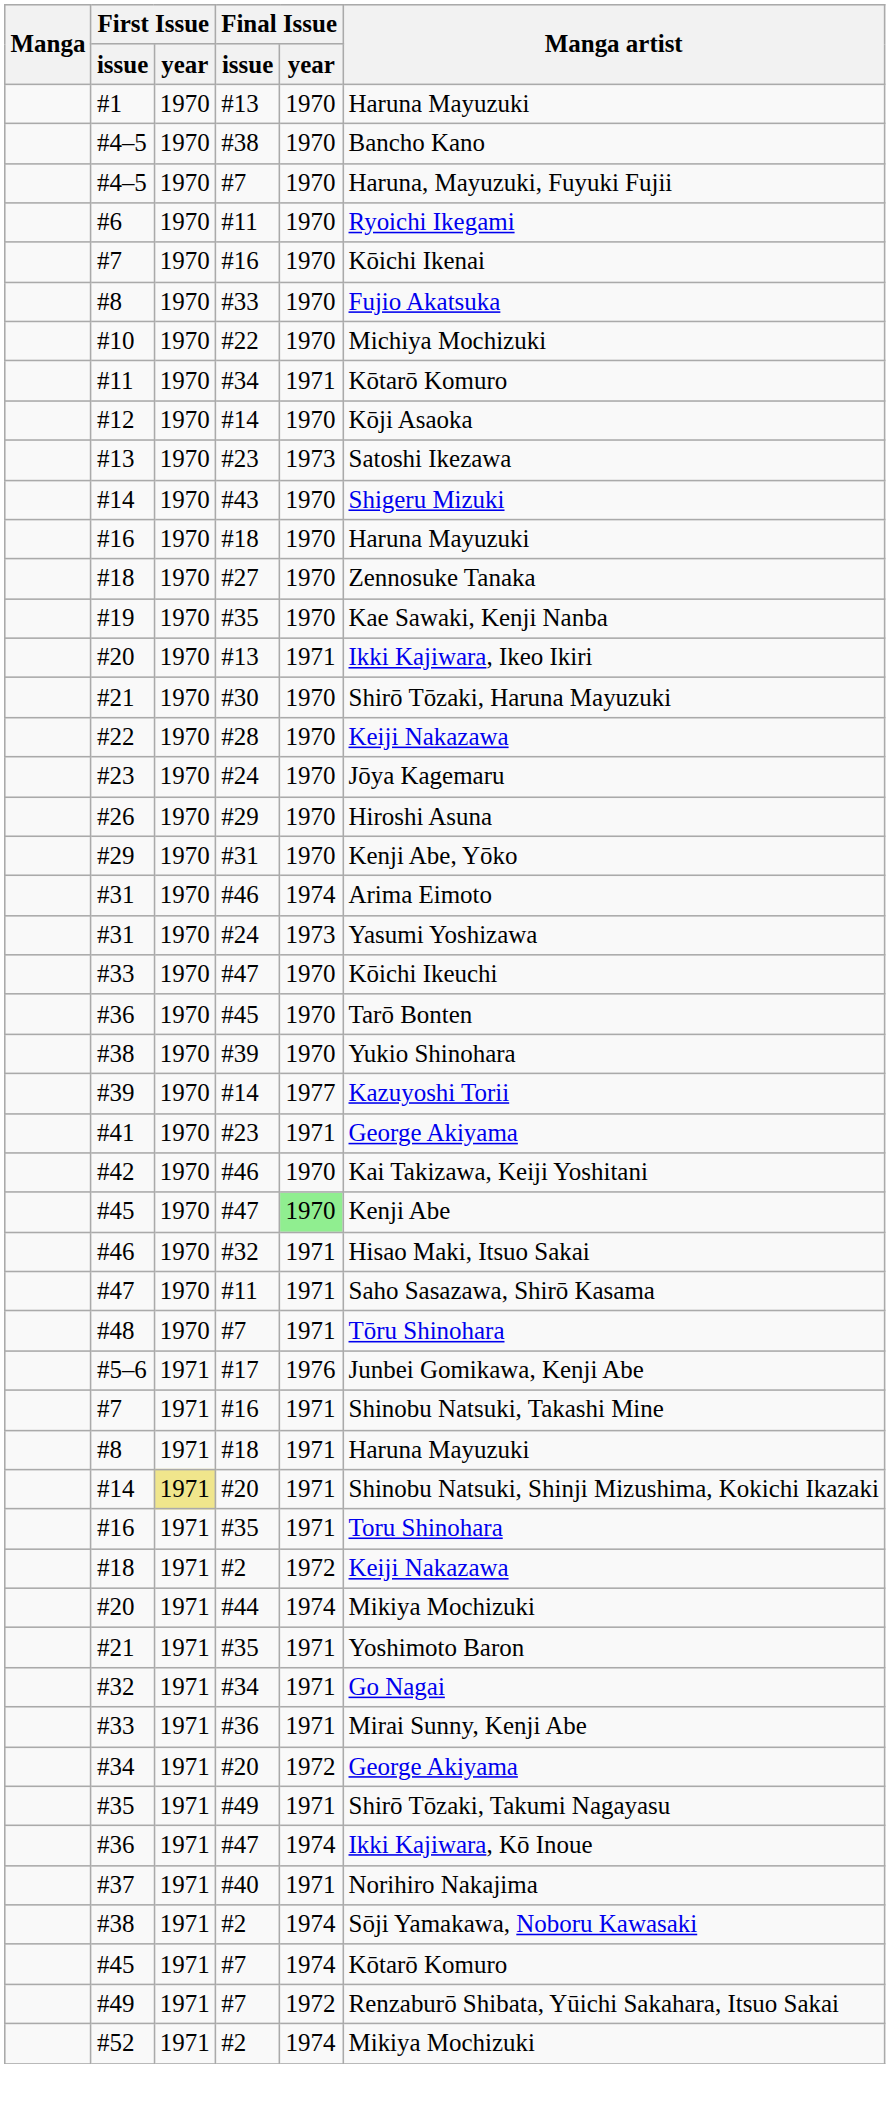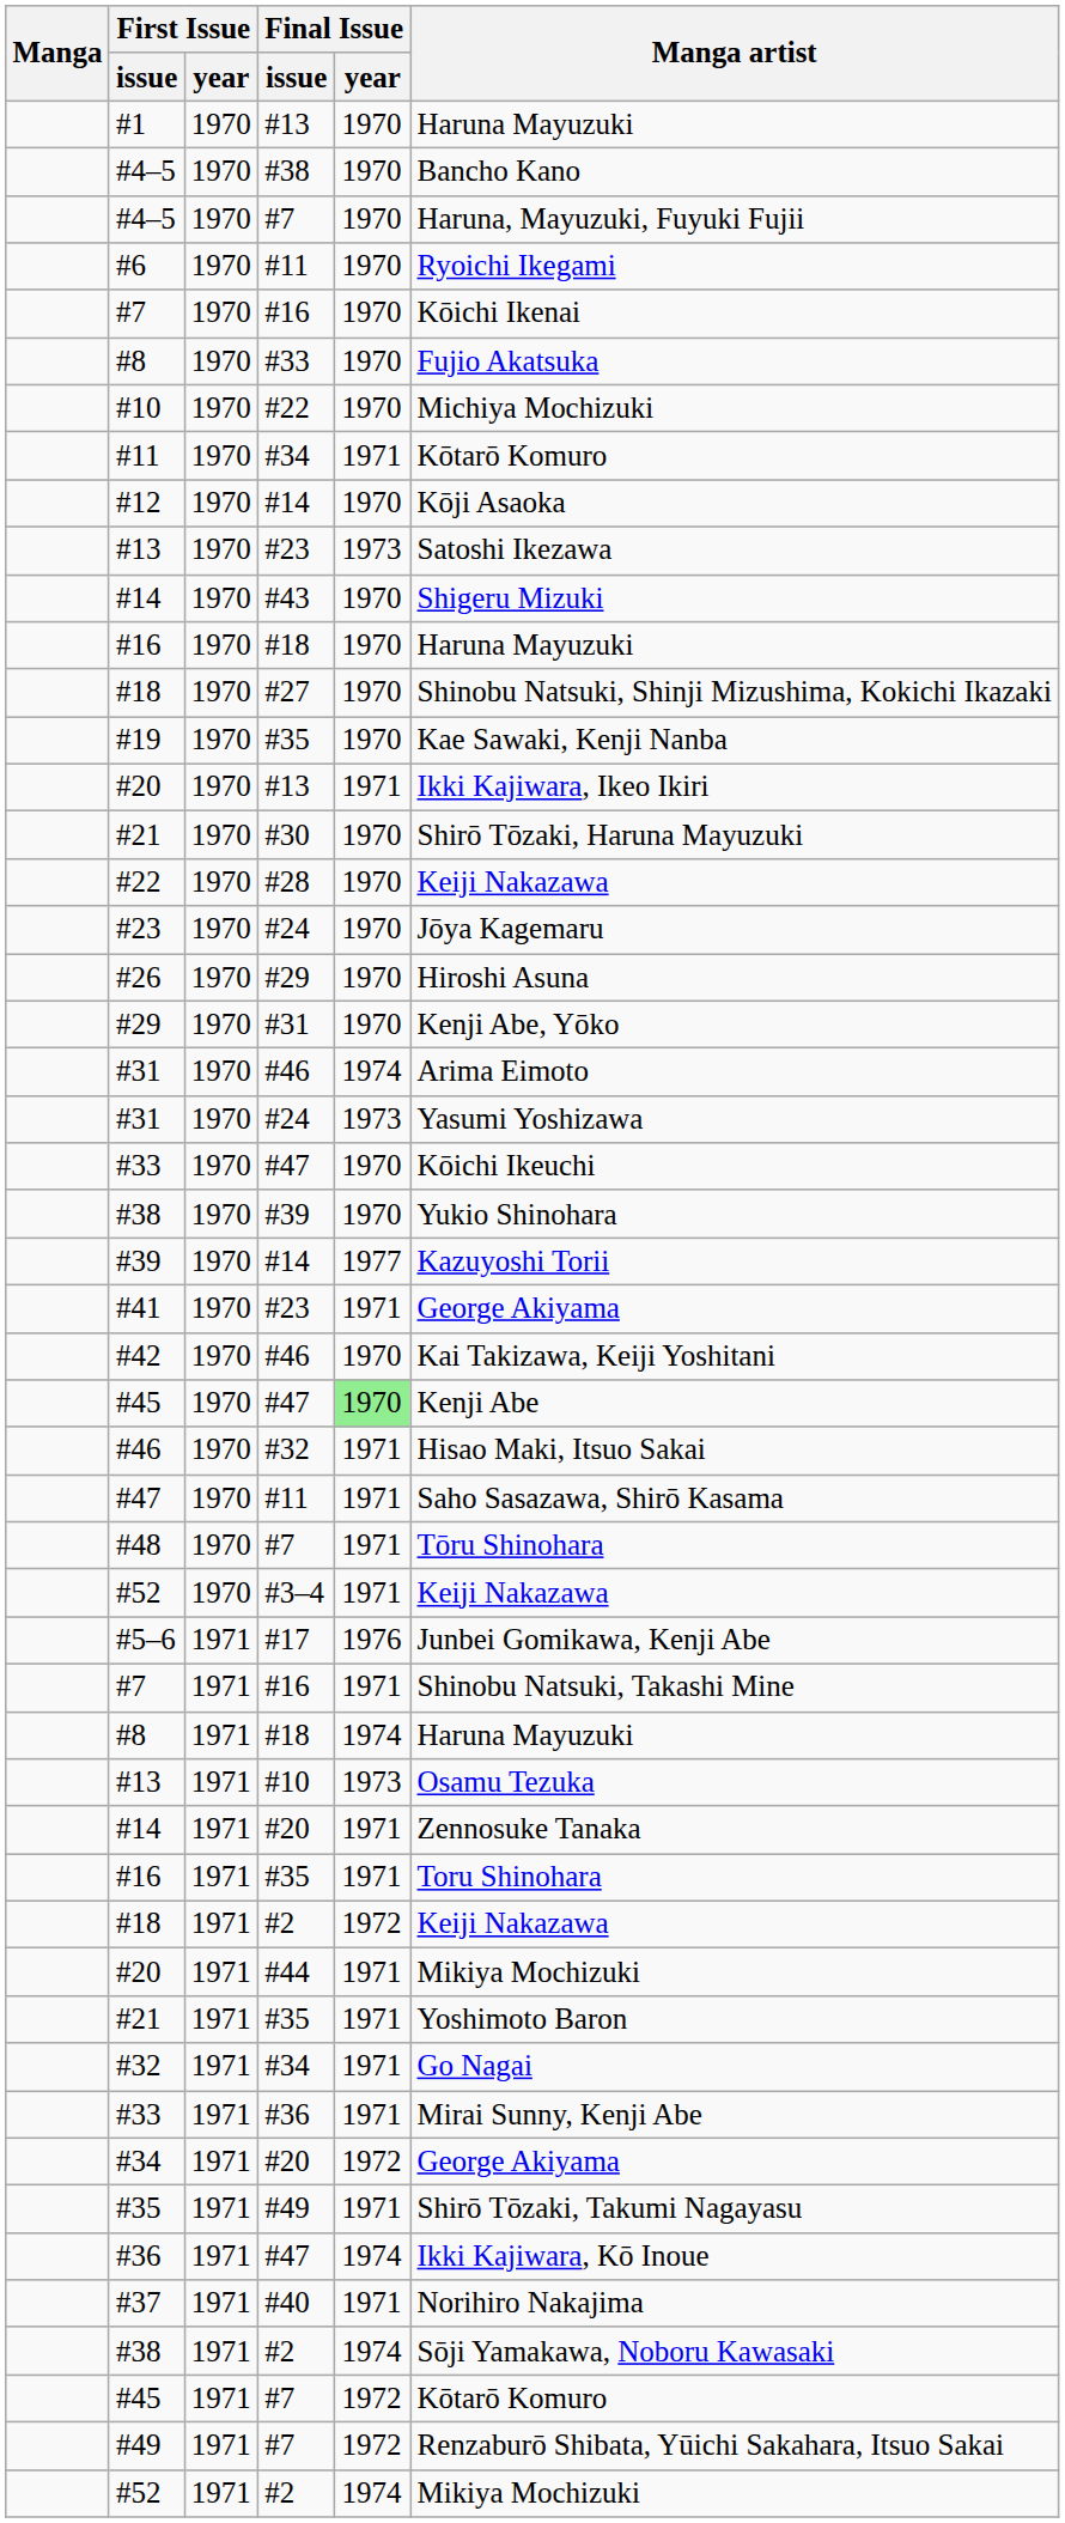#18 / #27 | Manga artist: Zennosuke Tanaka -> Shinobu Natsuki, Shinji Mizushima, Kokichi Ikazaki
- row: #36 | 1970 | #45 | 1970 | Tarō Bonten
+ row: #52 | 1970 | #3–4 | 1971 | Keiji Nakazawa
#8 / #18 | Final Issue / year: 1971 -> 1974
+ row: #13 | 1971 | #10 | 1973 | Osamu Tezuka
#14 / #20 | First Issue / year: khaki background -> no background
#14 / #20 | Manga artist: Shinobu Natsuki, Shinji Mizushima, Kokichi Ikazaki -> Zennosuke Tanaka
#20 / #44 | Final Issue / year: 1974 -> 1971
#45 / #7 | Final Issue / year: 1974 -> 1972
